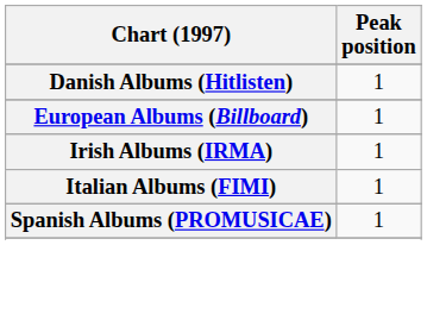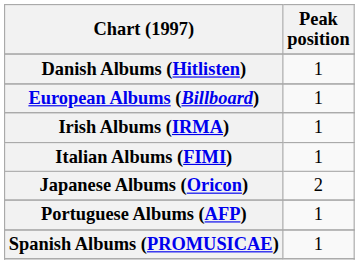+ row: Japanese Albums (Oricon) | 2
+ row: Portuguese Albums (AFP) | 1
